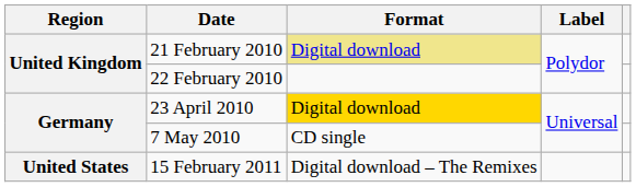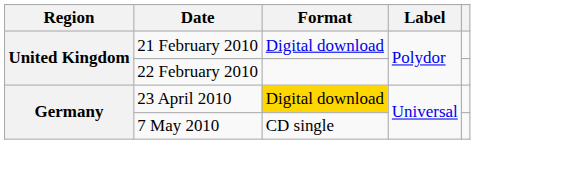21 February 2010 | Format: khaki background -> no background
- row: United States | 15 February 2011 | Digital download – The Remixes
